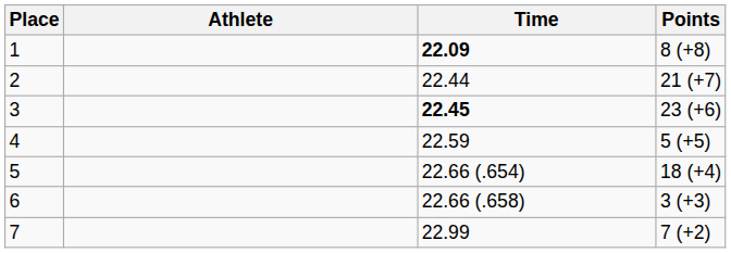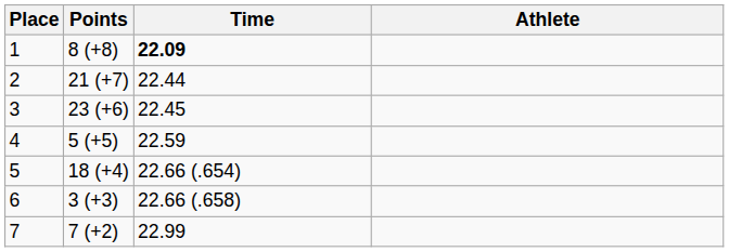columns swapped: Athlete <-> Points
3 | Time: bold -> normal
